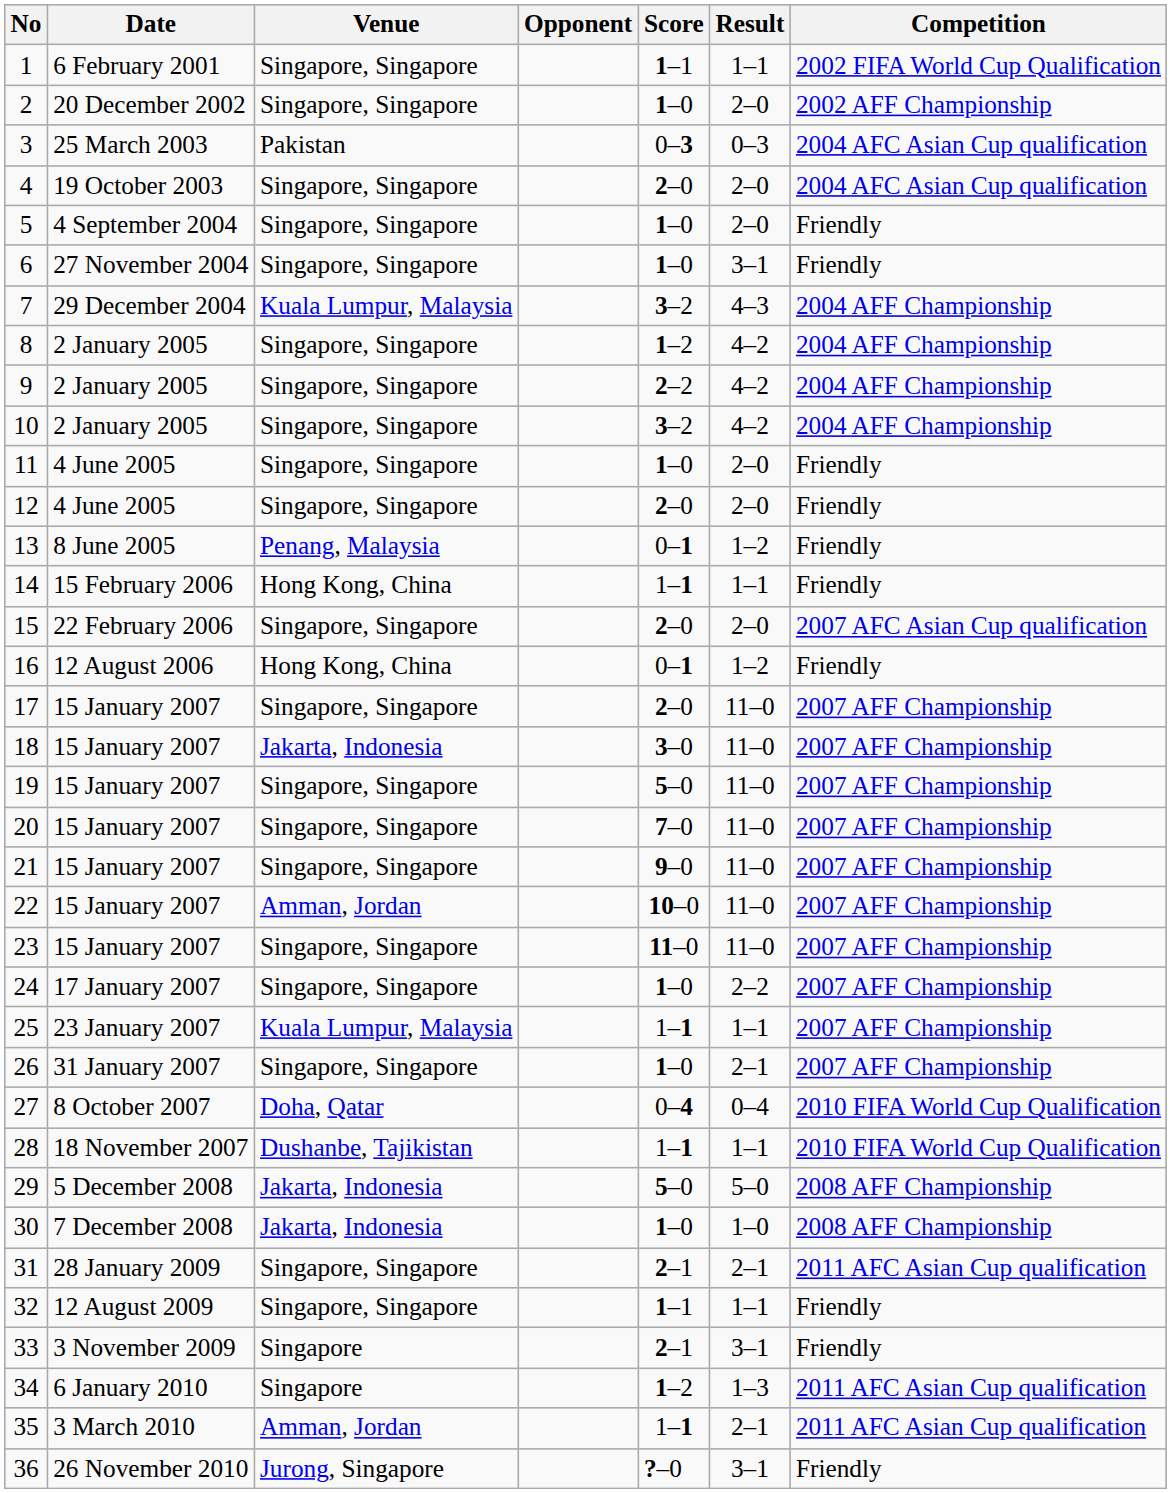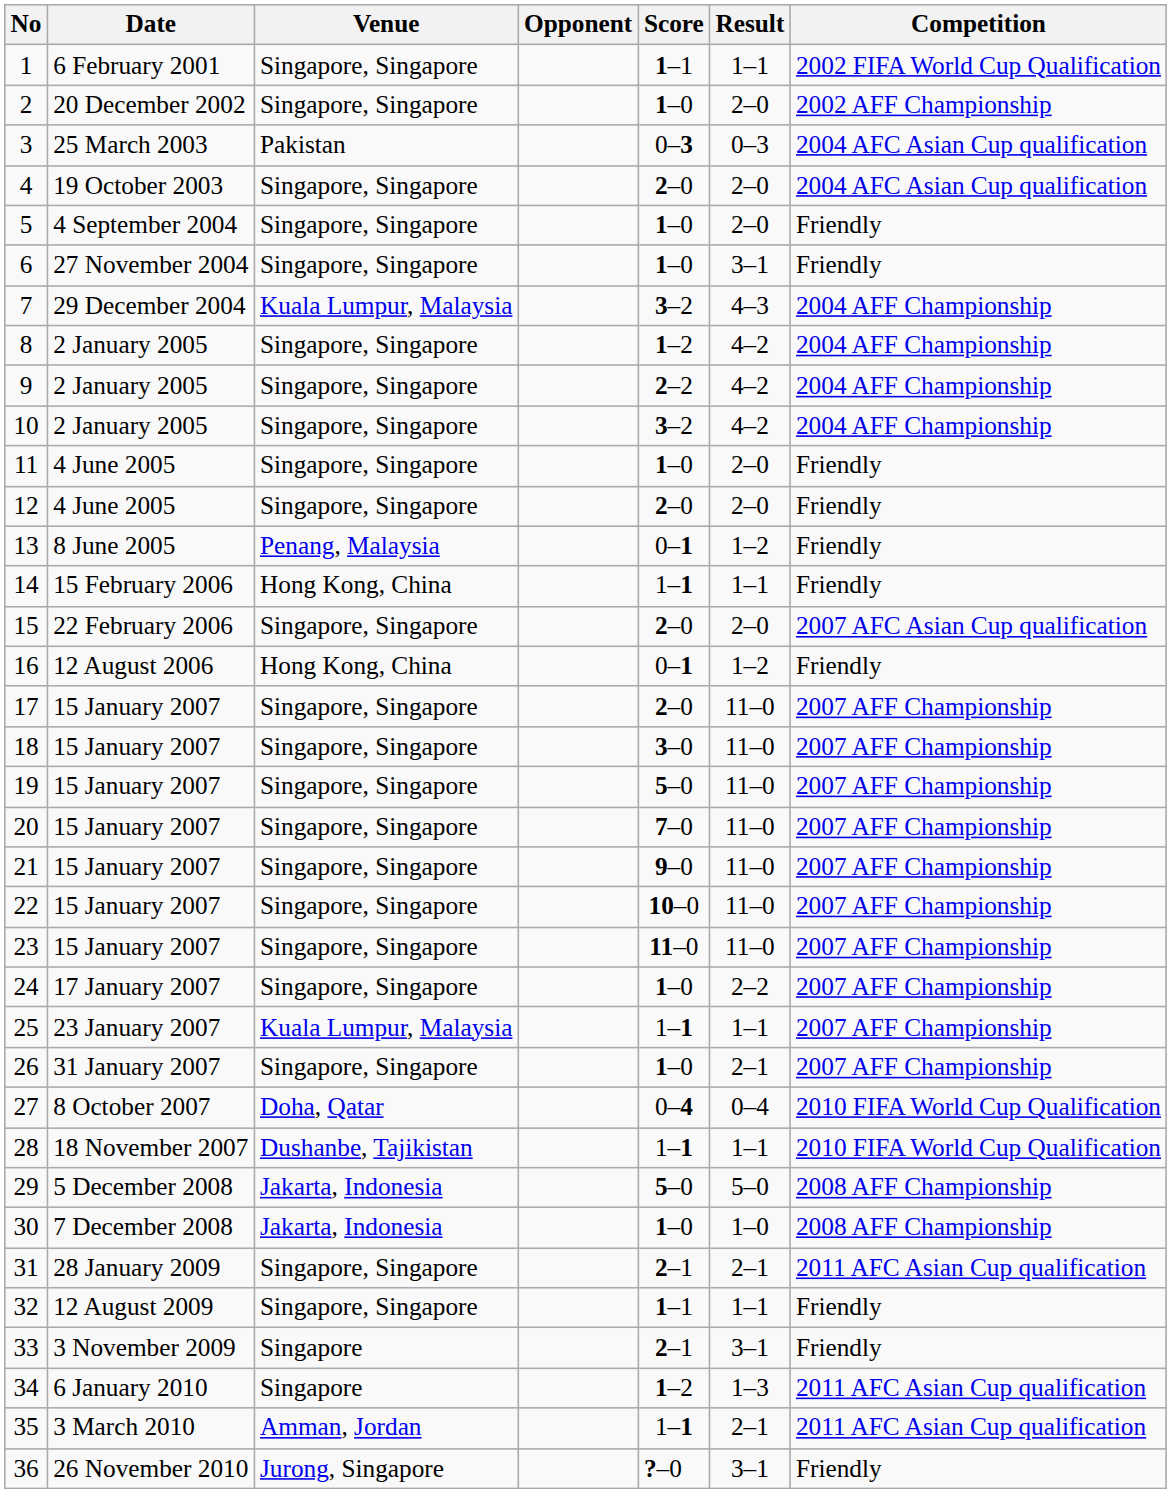18 | Venue: Jakarta, Indonesia -> Singapore, Singapore
22 | Venue: Amman, Jordan -> Singapore, Singapore
